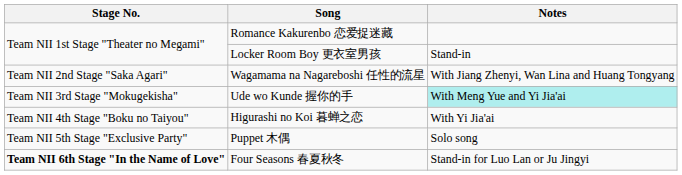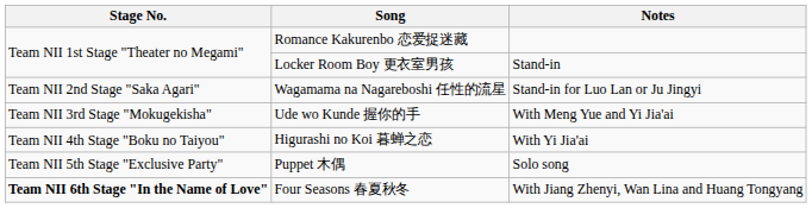Wagamama na Nagareboshi 任性的流星 | Notes: With Jiang Zhenyi, Wan Lina and Huang Tongyang -> Stand-in for Luo Lan or Ju Jingyi
Ude wo Kunde 握你的手 | Notes: paleturquoise background -> no background
Four Seasons 春夏秋冬 | Notes: Stand-in for Luo Lan or Ju Jingyi -> With Jiang Zhenyi, Wan Lina and Huang Tongyang
